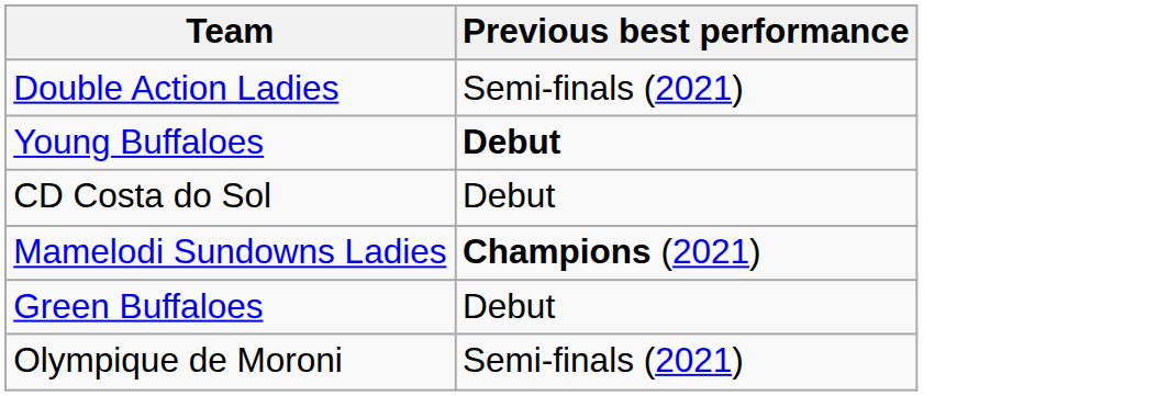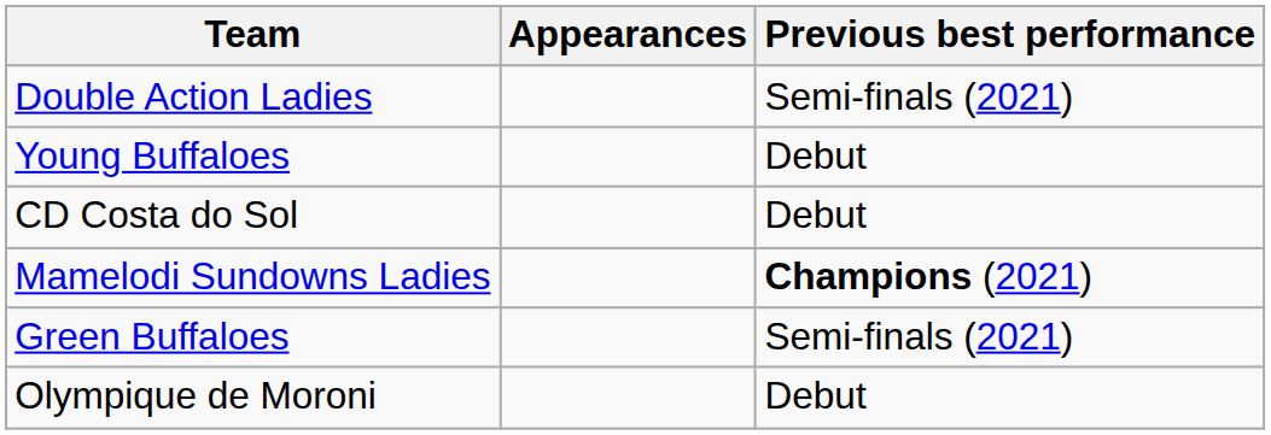+ column: Appearances
Young Buffaloes | Previous best performance: bold -> normal
Green Buffaloes | Previous best performance: Debut -> Semi-finals (2021)
Olympique de Moroni | Previous best performance: Semi-finals (2021) -> Debut
